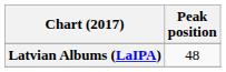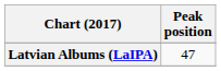Latvian Albums (LaIPA) | Peak position: 48 -> 47
